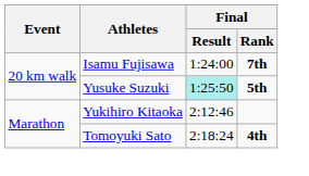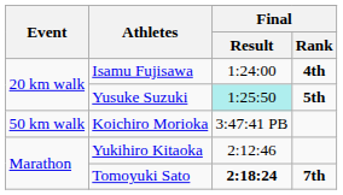Isamu Fujisawa | Final / Rank: 7th -> 4th
+ row: 50 km walk | Koichiro Morioka | 3:47:41 PB
Tomoyuki Sato | Final / Result: normal -> bold
Tomoyuki Sato | Final / Rank: 4th -> 7th
